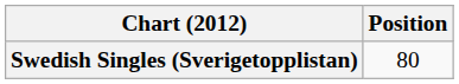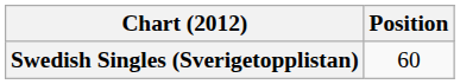Swedish Singles (Sverigetopplistan) | Position: 80 -> 60
